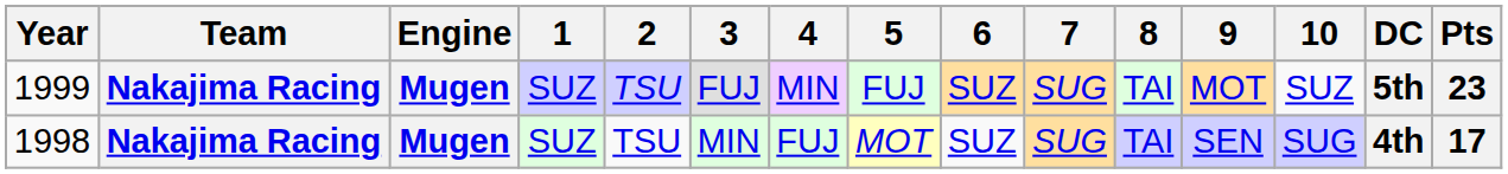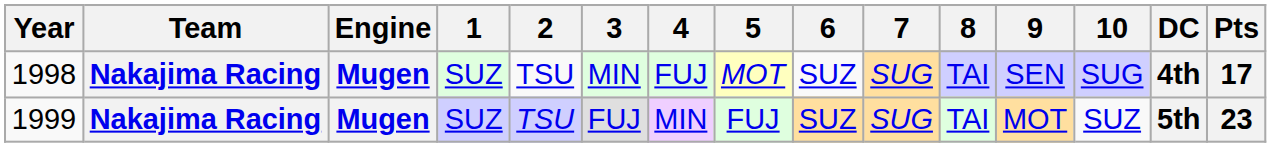rows swapped: 1998 <-> 1999
